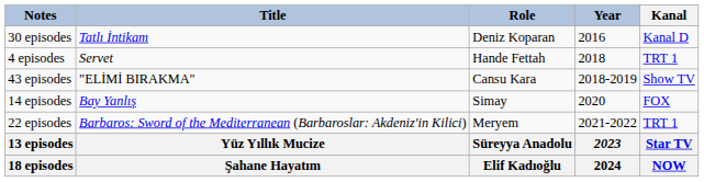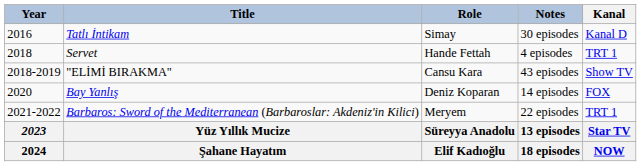columns swapped: Year <-> Notes
Tatlı İntikam | Role: Deniz Koparan -> Simay
Bay Yanlış | Role: Simay -> Deniz Koparan
